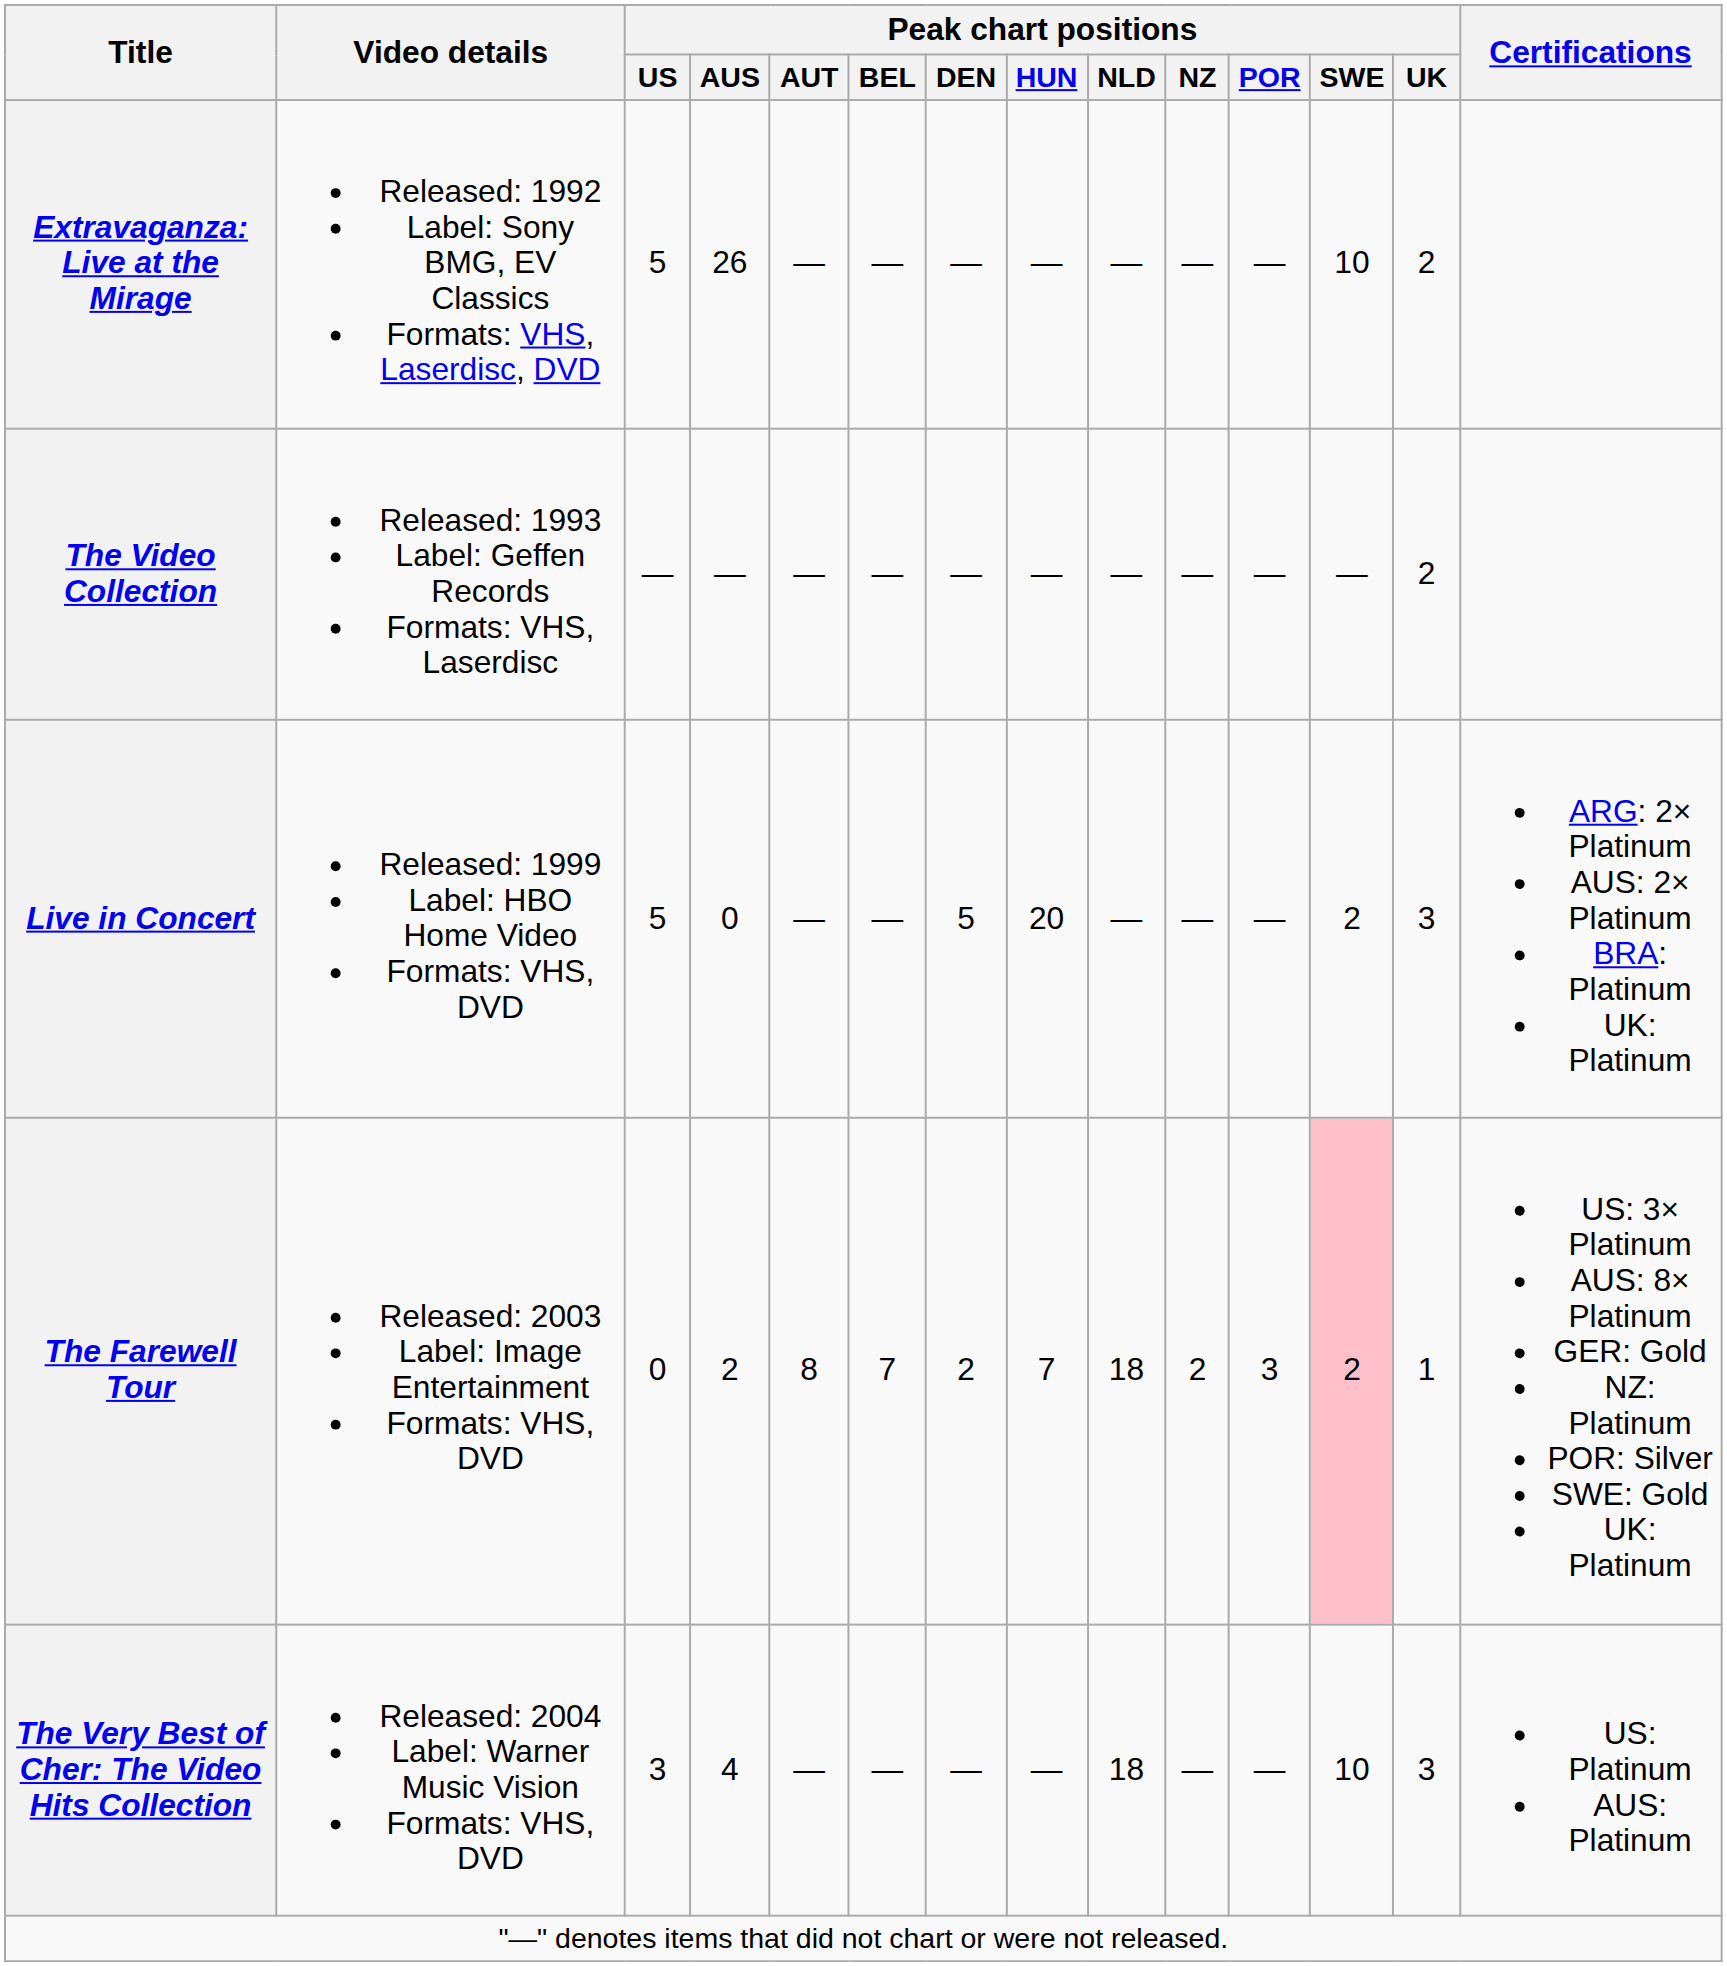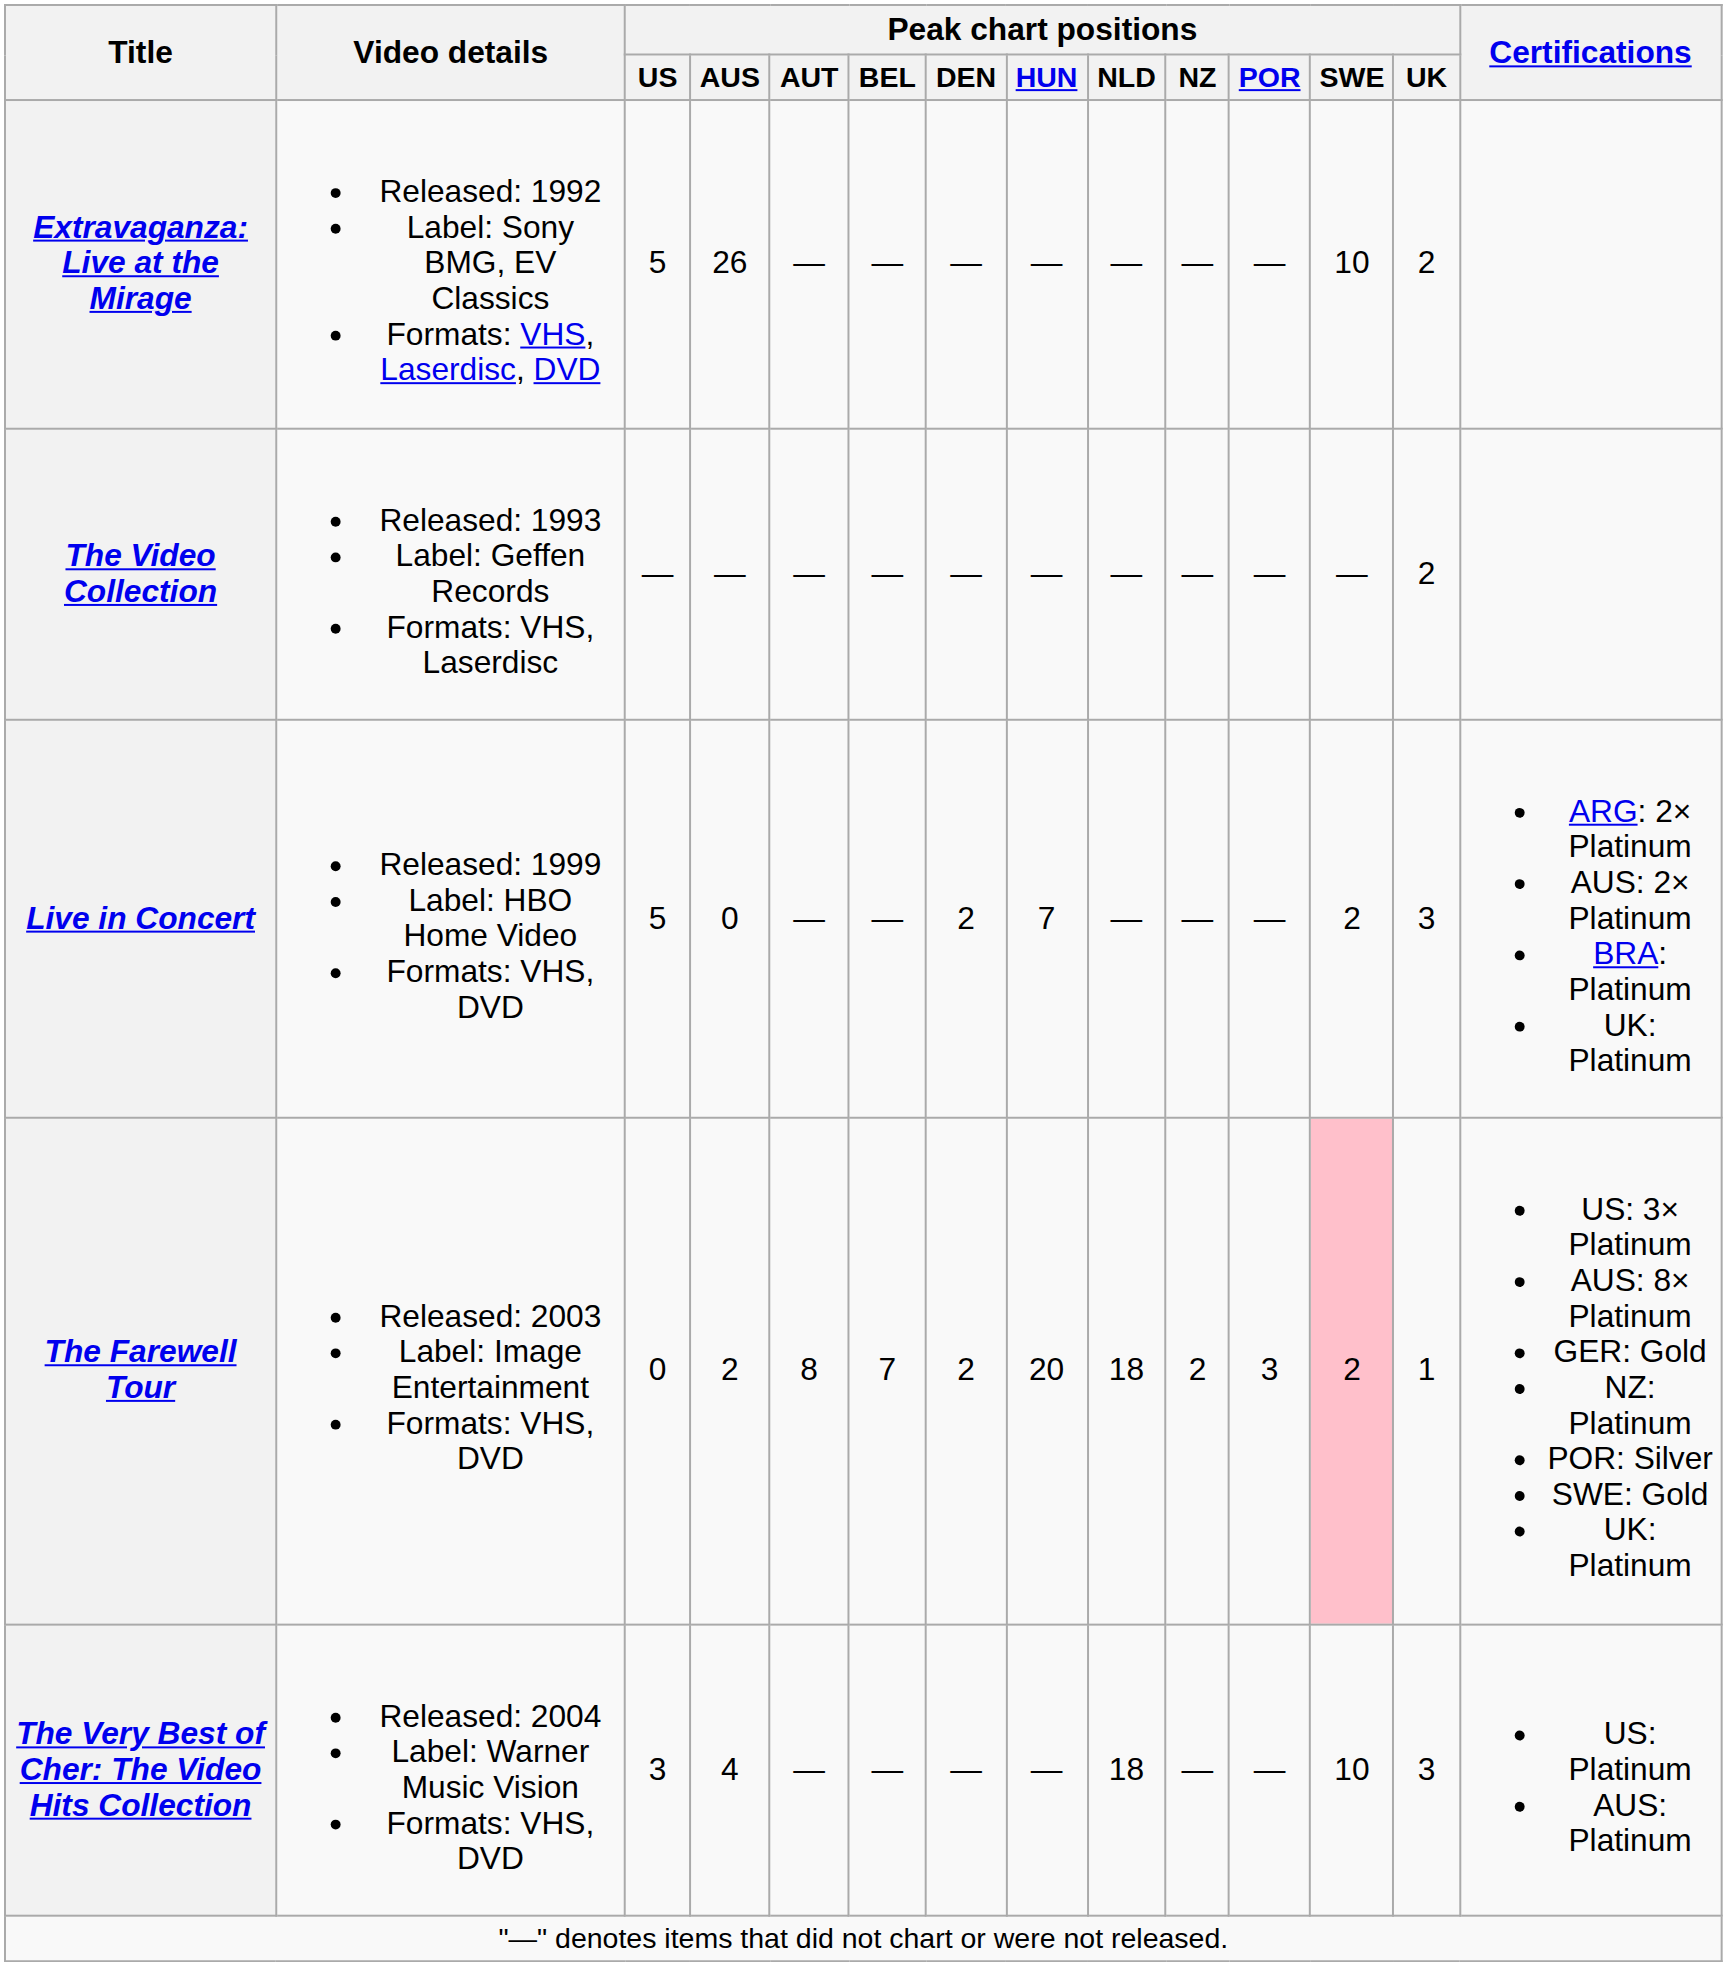Live in Concert | Peak chart positions / DEN: 5 -> 2
Live in Concert | Peak chart positions / HUN: 20 -> 7
The Farewell Tour | Peak chart positions / HUN: 7 -> 20
